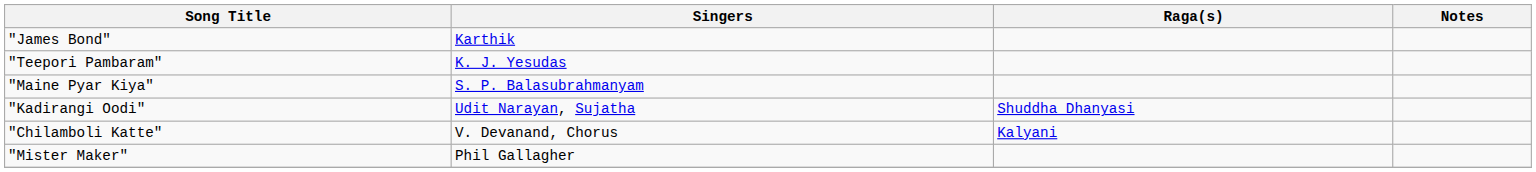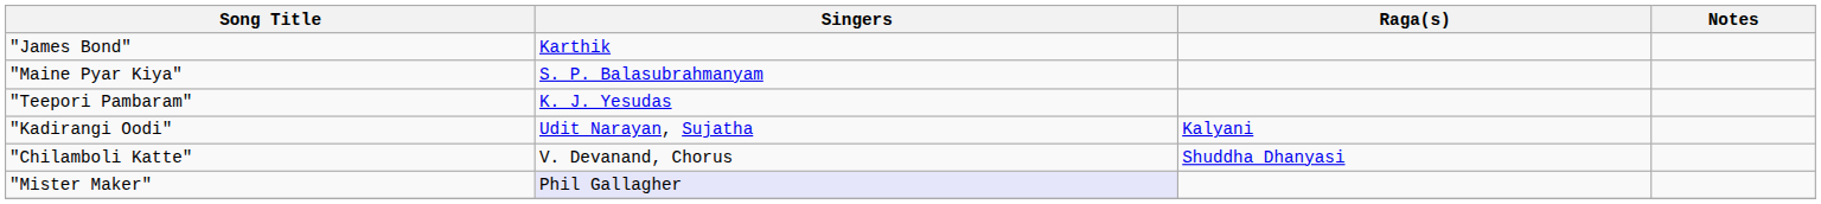rows swapped: "Maine Pyar Kiya" <-> "Teepori Pambaram"
"Kadirangi Oodi" | Raga(s): Shuddha Dhanyasi -> Kalyani
"Chilamboli Katte" | Raga(s): Kalyani -> Shuddha Dhanyasi
"Mister Maker" | Singers: no background -> lavender background
